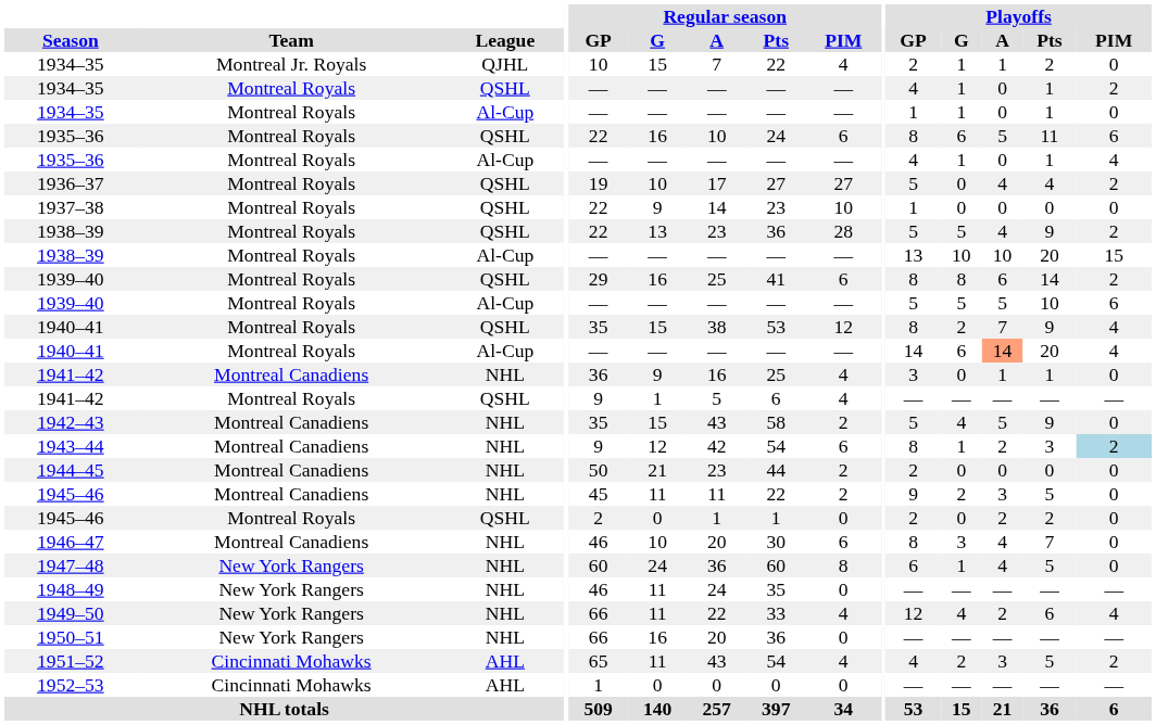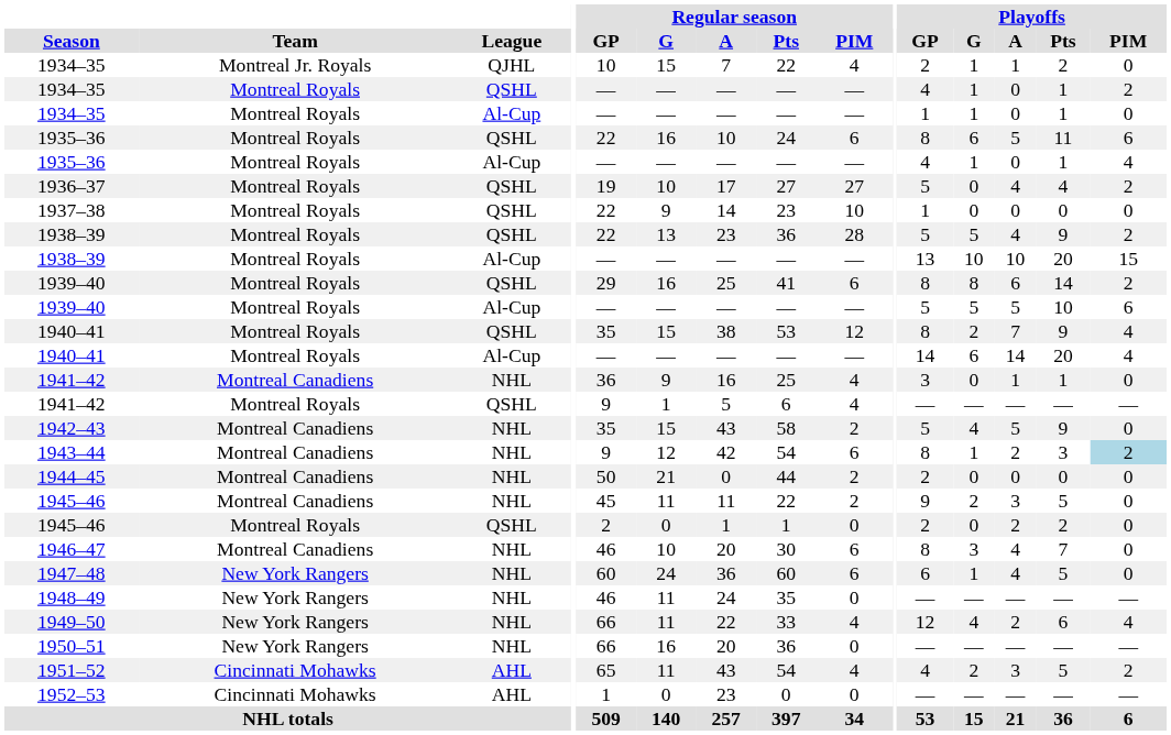1940–41 / Al-Cup | Playoffs / A: lightsalmon background -> no background
1944–45 | Regular season / A: 23 -> 0
1947–48 | Regular season / PIM: 8 -> 6
1952–53 | Regular season / A: 0 -> 23
